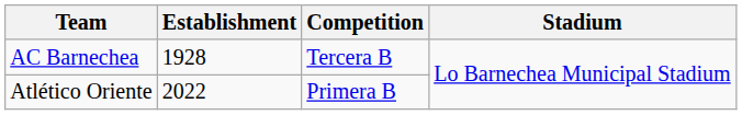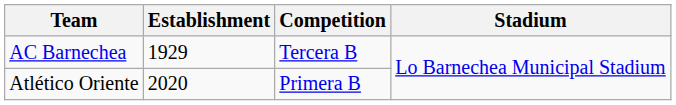AC Barnechea | Establishment: 1928 -> 1929
Atlético Oriente | Establishment: 2022 -> 2020
